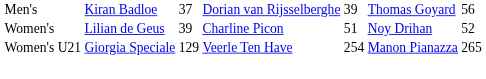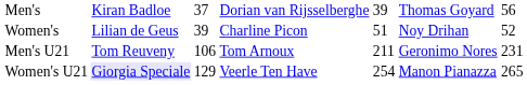+ row: Men's U21 | Tom Reuveny | 106 | Tom Arnoux | 211 | Geronimo Nores | 231
Women's U21 | column 2: no background -> lavender background
